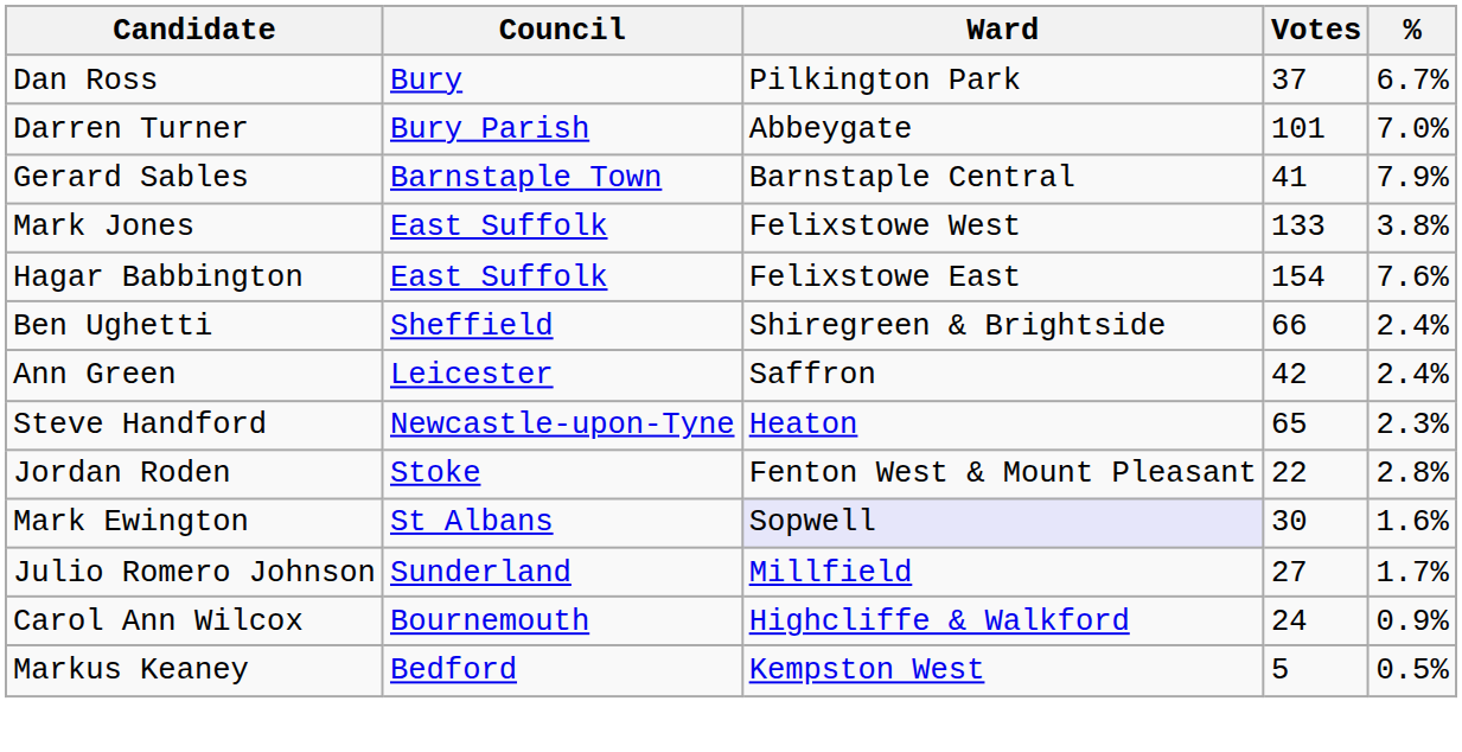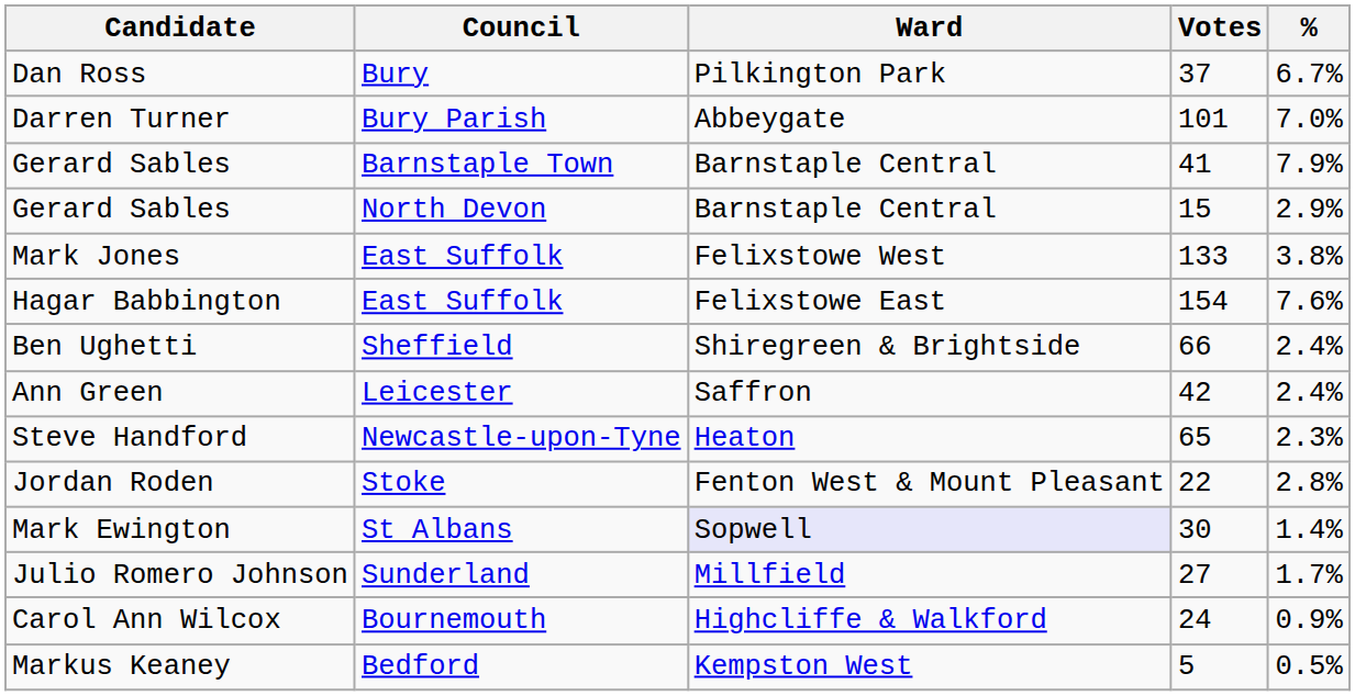+ row: Gerard Sables | North Devon | Barnstaple Central | 15 | 2.9%
Mark Ewington | %: 1.6% -> 1.4%
